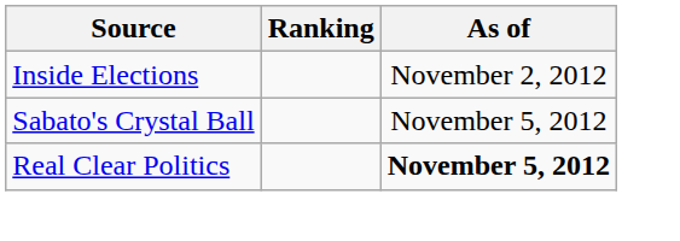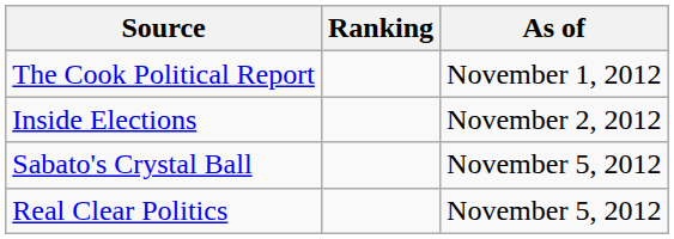+ row: The Cook Political Report | November 1, 2012
Real Clear Politics | As of: bold -> normal
